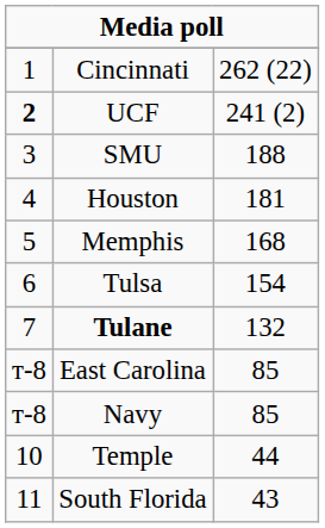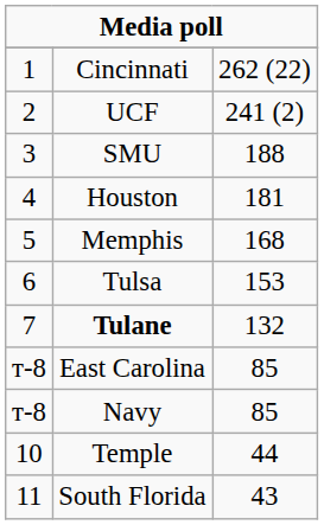UCF | column 1: bold -> normal
Tulsa | column 3: 154 -> 153
